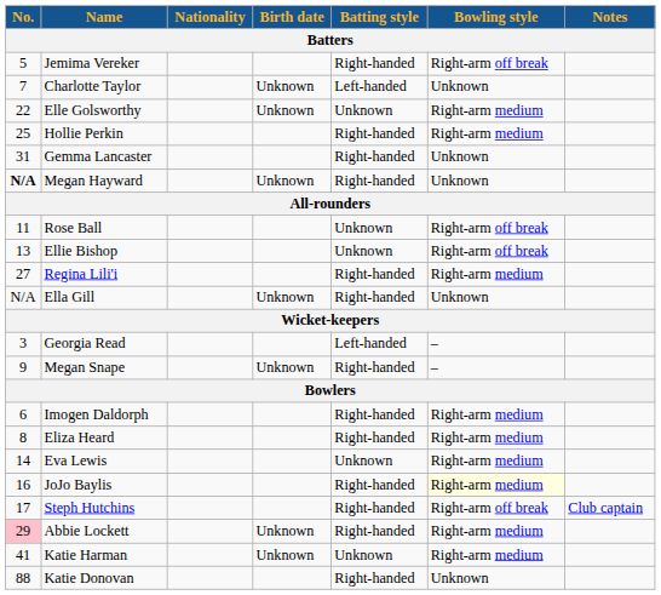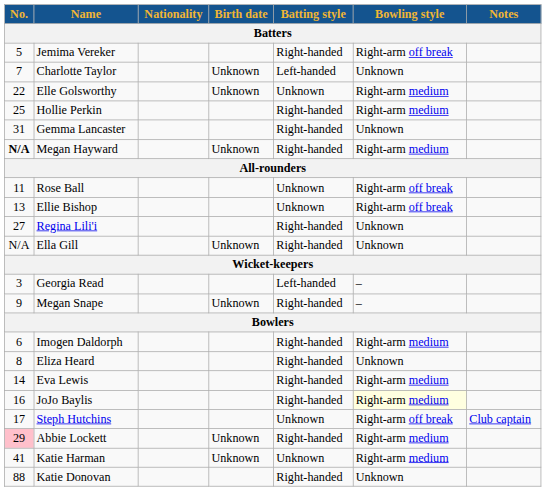Megan Hayward | Bowling style: Unknown -> Right-arm medium
Regina Lili'i | Bowling style: Right-arm medium -> Unknown
Eliza Heard | Bowling style: Right-arm medium -> Unknown
Eva Lewis | Batting style: Unknown -> Right-handed
Steph Hutchins | Batting style: Right-handed -> Unknown
